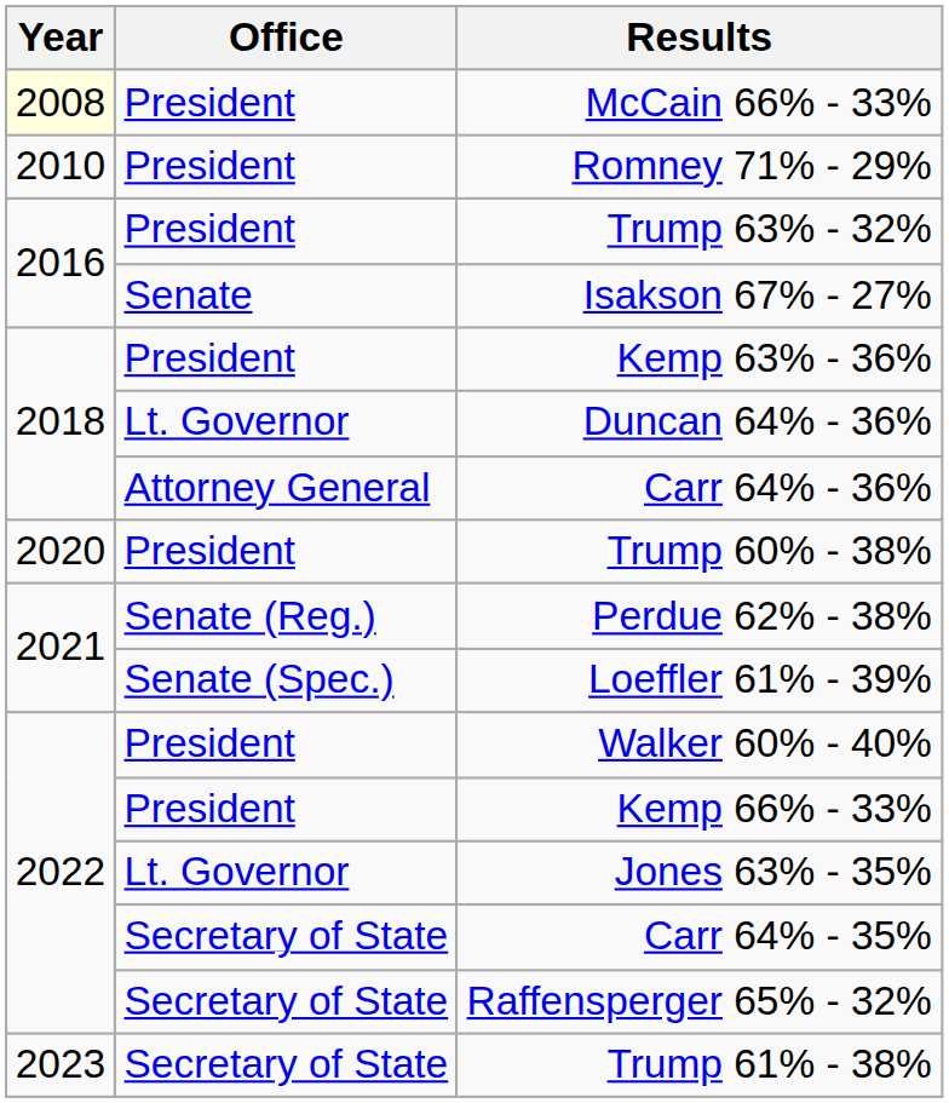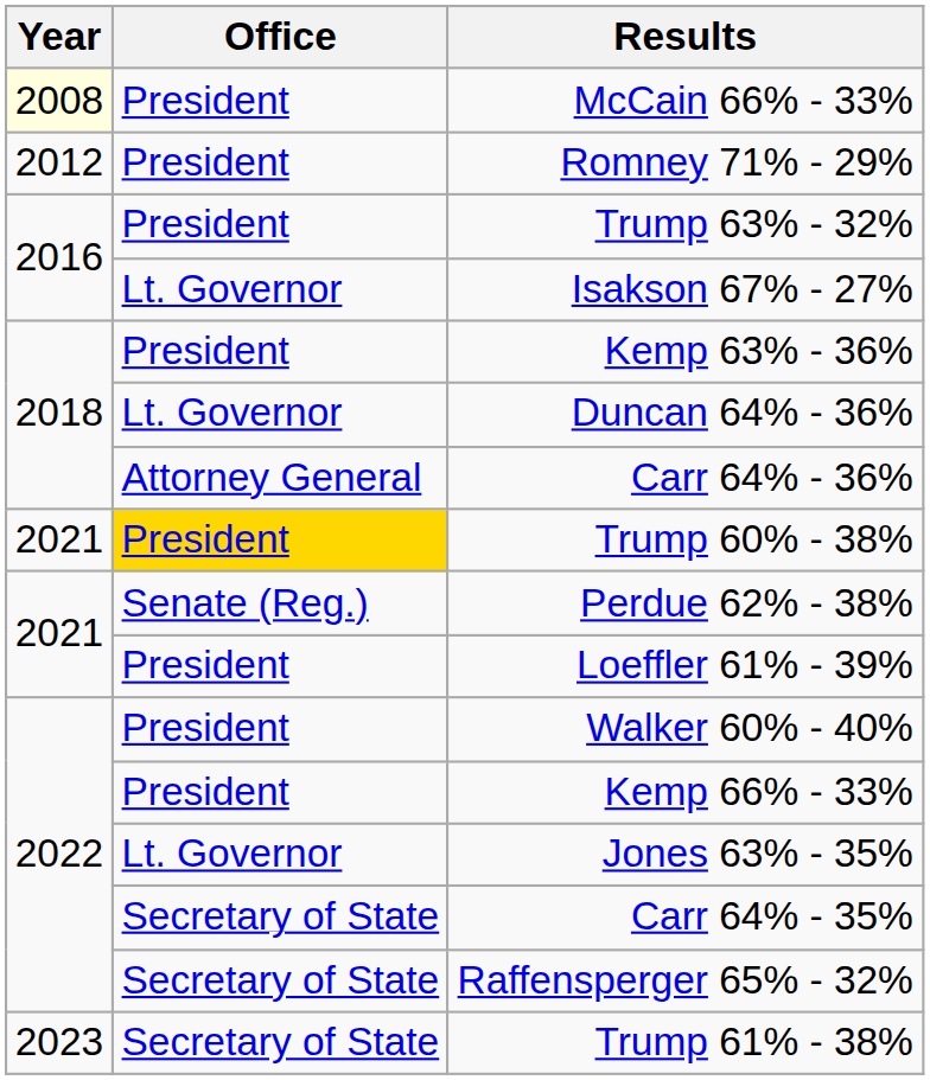Romney 71% - 29% | Year: 2010 -> 2012
Isakson 67% - 27% | Office: Senate -> Lt. Governor
Trump 60% - 38% | Year: 2020 -> 2021
Trump 60% - 38% | Office: no background -> gold background
Loeffler 61% - 39% | Office: Senate (Spec.) -> President
